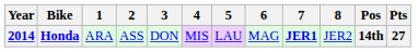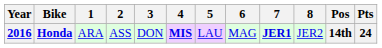Honda | Year: 2014 -> 2016
Honda | 4: normal -> bold
Honda | Pts: 27 -> 24
